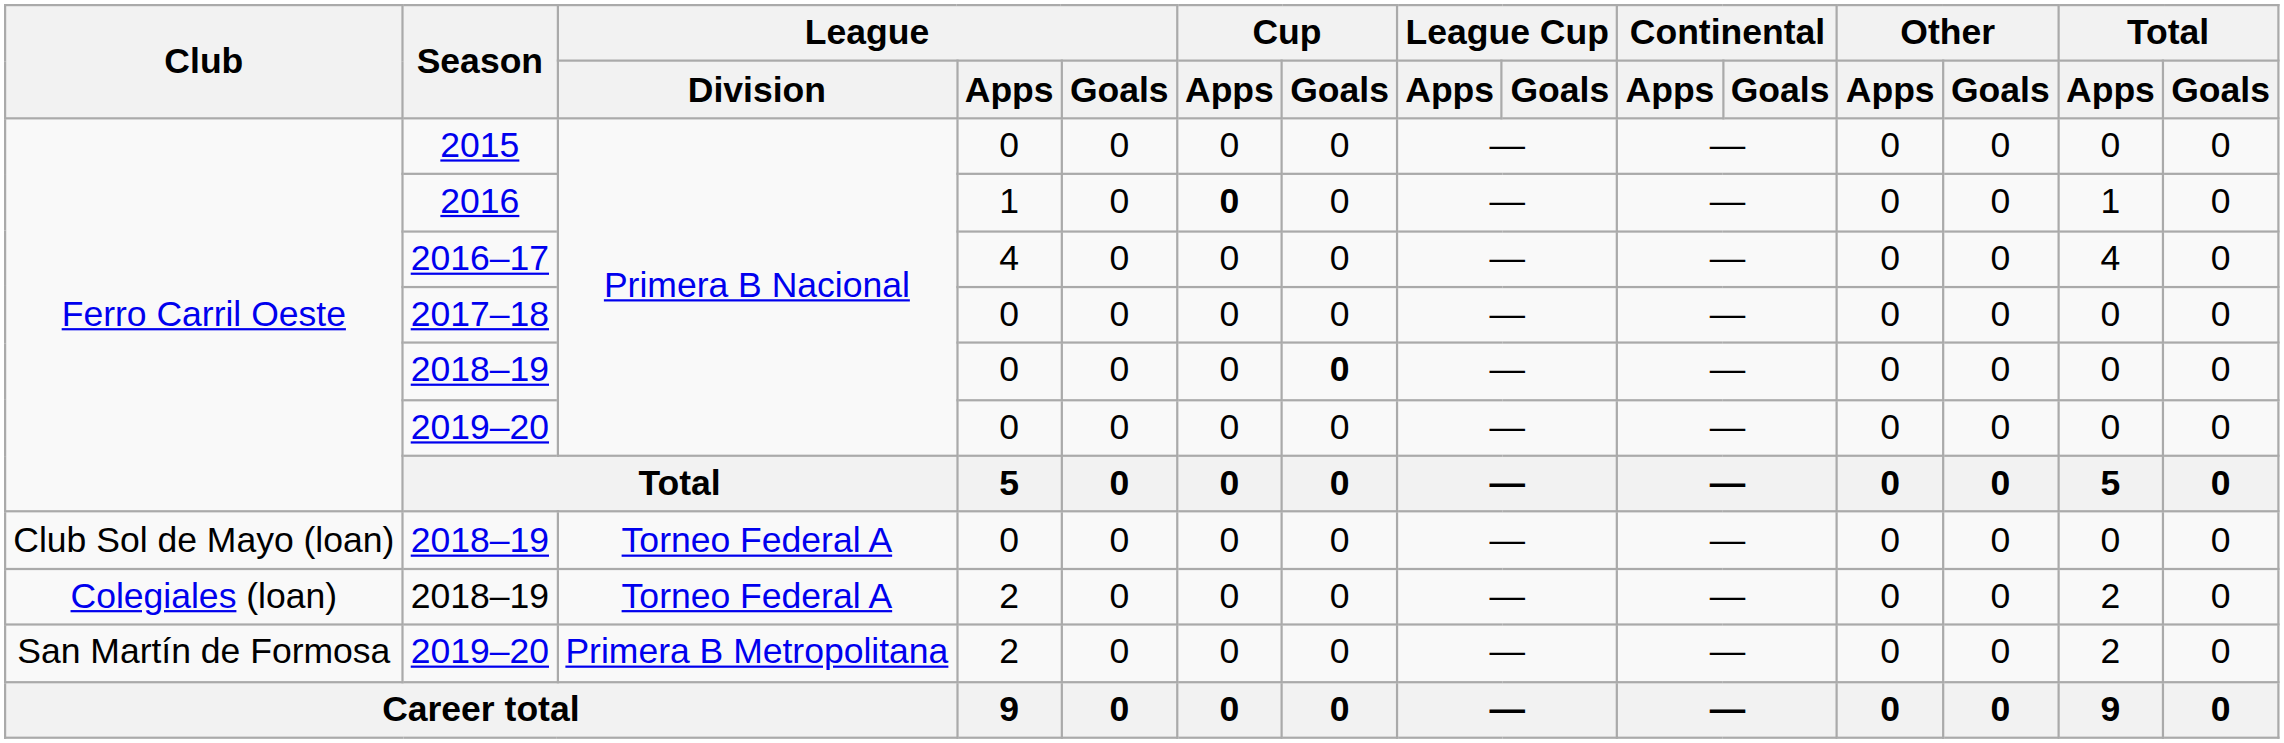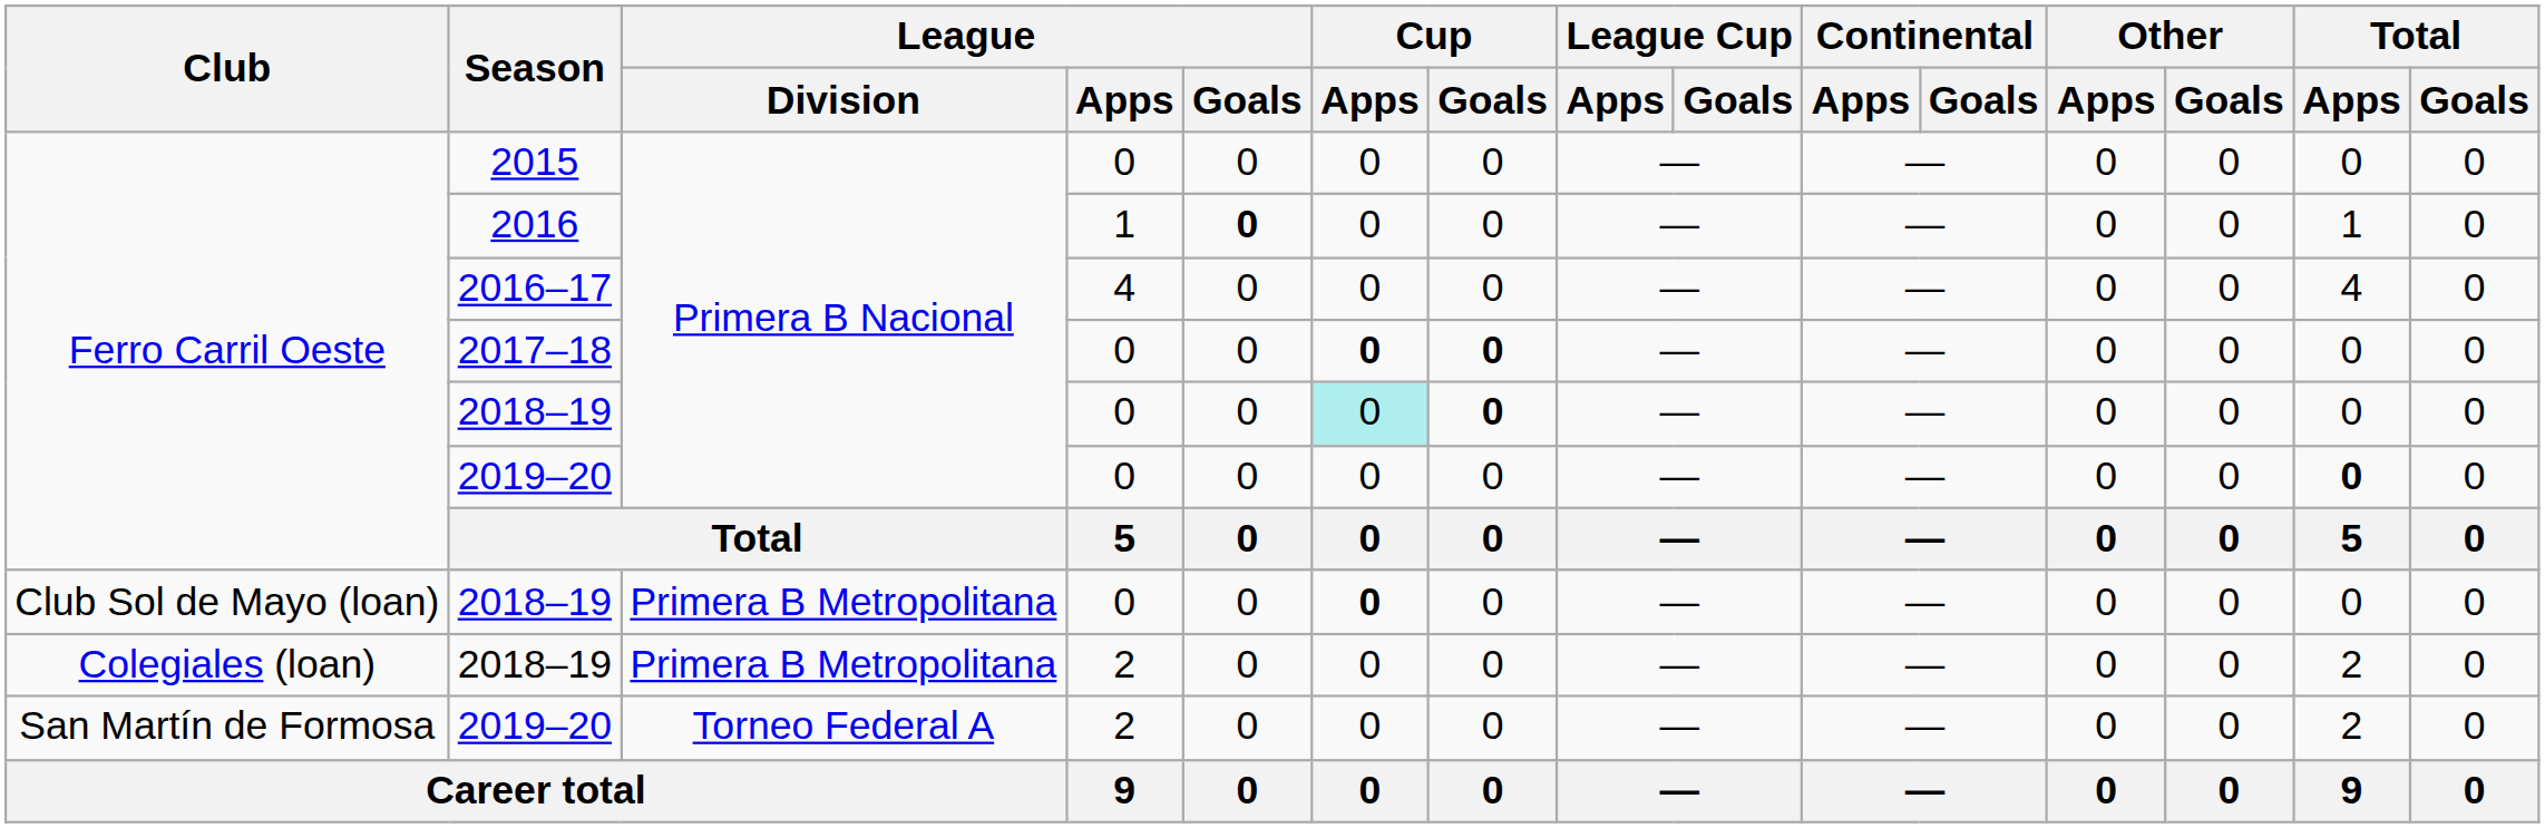2016 | League / Goals: normal -> bold
2016 | Cup / Apps: bold -> normal
2017–18 | Cup / Apps: normal -> bold
2017–18 | Cup / Goals: normal -> bold
Ferro Carril Oeste / 2018–19 | Cup / Apps: no background -> paleturquoise background
Ferro Carril Oeste / 2019–20 | Total / Apps: normal -> bold
Club Sol de Mayo (loan) / 2018–19 | League / Division: Torneo Federal A -> Primera B Metropolitana
Club Sol de Mayo (loan) / 2018–19 | Cup / Apps: normal -> bold
Colegiales (loan) / 2018–19 | League / Division: Torneo Federal A -> Primera B Metropolitana
San Martín de Formosa / 2019–20 | League / Division: Primera B Metropolitana -> Torneo Federal A
